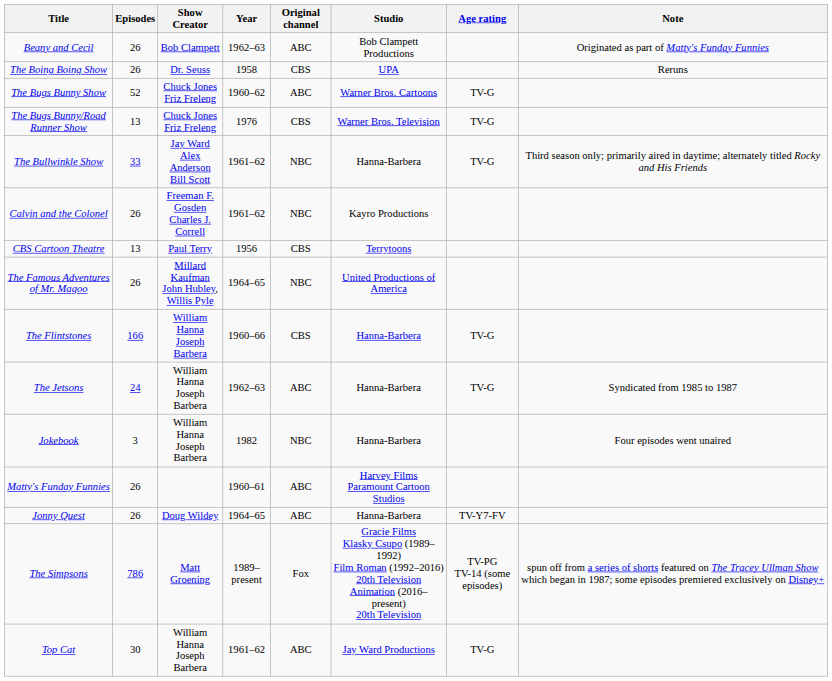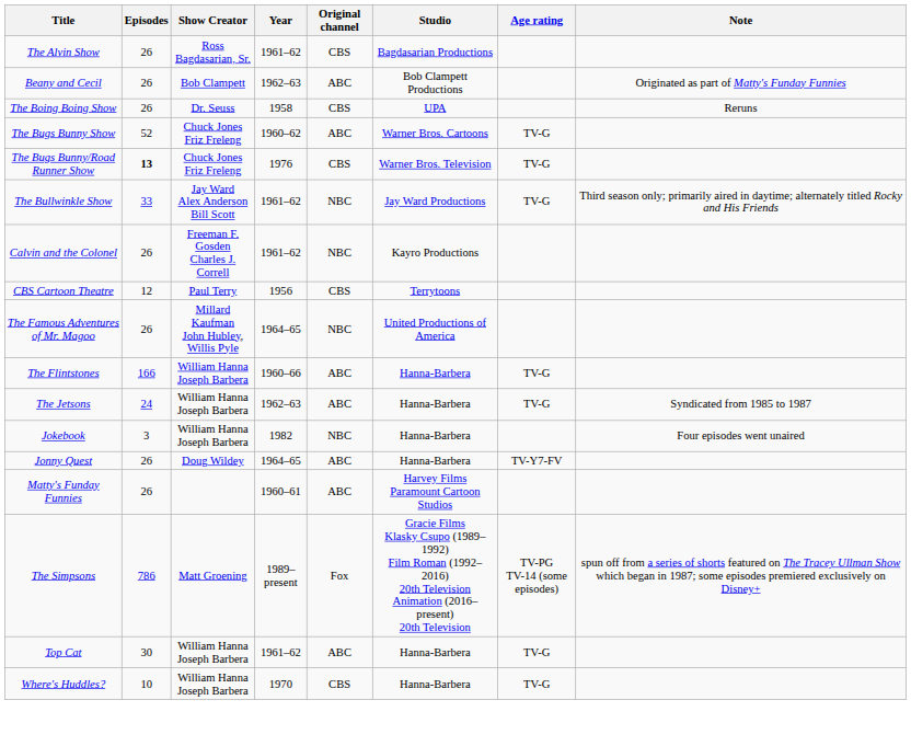+ row: The Alvin Show | 26 | Ross Bagdasarian, Sr. | 1961–62 | CBS | Bagdasarian Productions
The Bugs Bunny/Road Runner Show | Episodes: normal -> bold
The Bullwinkle Show | Studio: Hanna-Barbera -> Jay Ward Productions
CBS Cartoon Theatre | Episodes: 13 -> 12
The Flintstones | Original channel: CBS -> ABC
rows swapped: Jonny Quest <-> Matty's Funday Funnies
Top Cat | Studio: Jay Ward Productions -> Hanna-Barbera
+ row: Where's Huddles? | 10 | William Hanna Joseph Barbera | 1970 | CBS | Hanna-Barbera | TV-G
